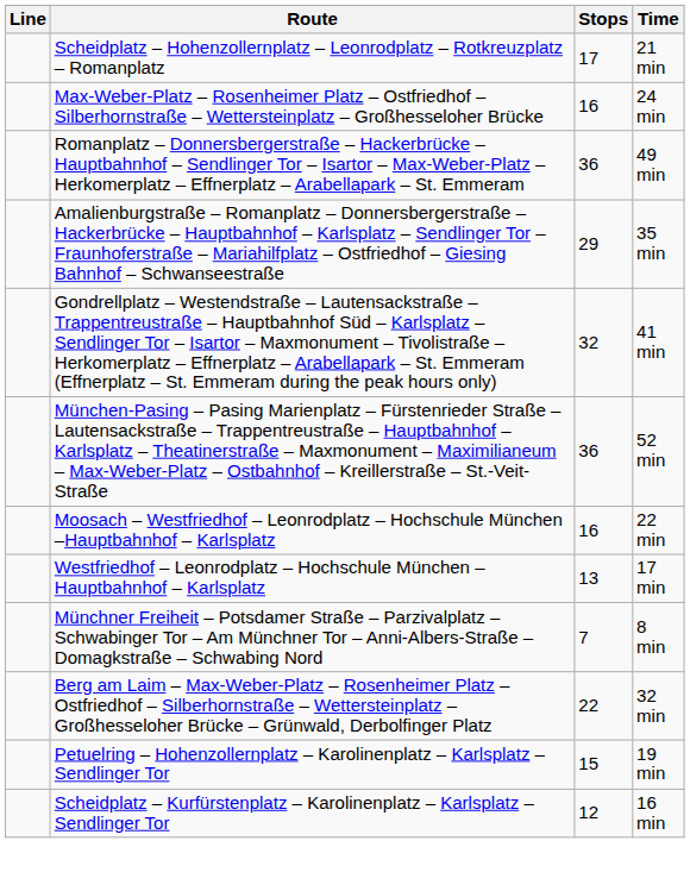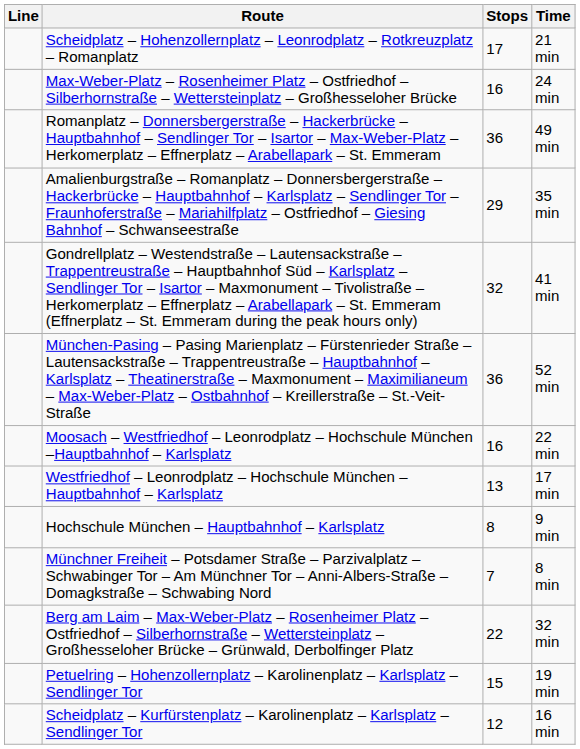+ row: Hochschule München – Hauptbahnhof – Karlsplatz | 8 | 9 min
